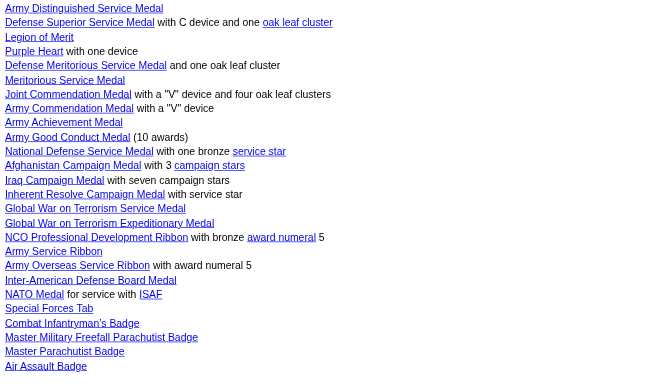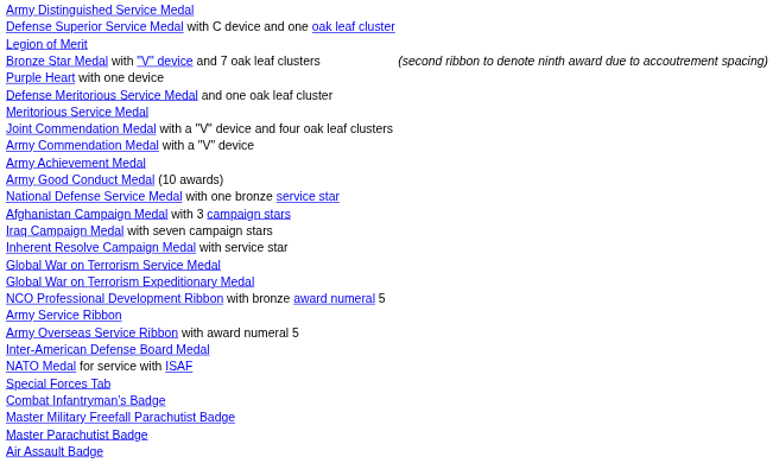+ row: Bronze Star Medal with "V" device and 7 oak leaf clusters | (second ribbon to denote ninth award due to accoutrement spacing)
